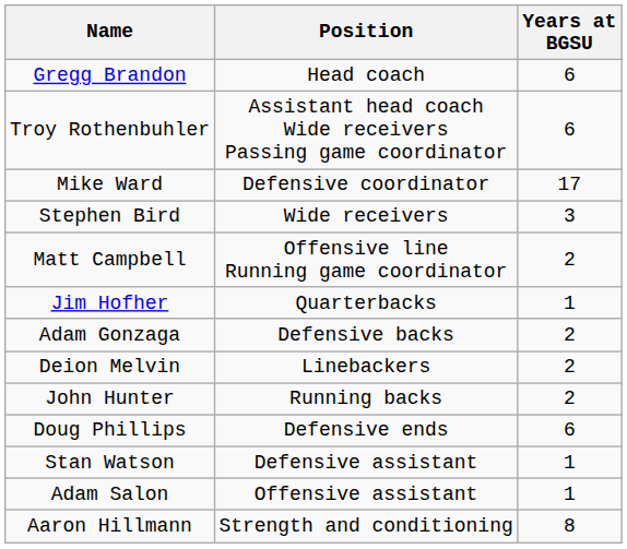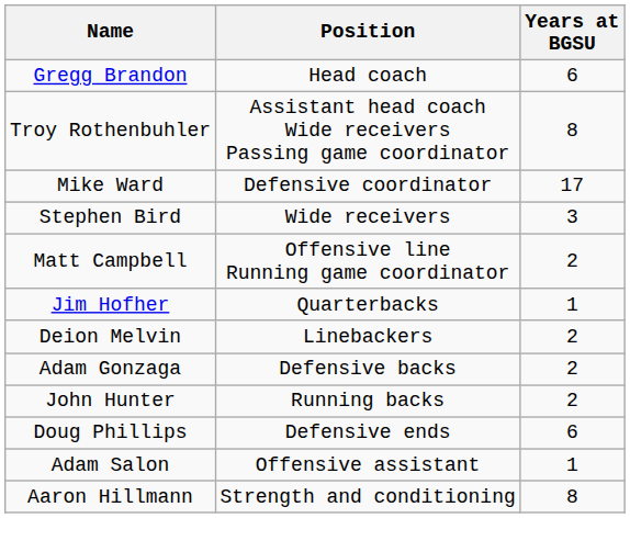Troy Rothenbuhler | Years at BGSU: 6 -> 8
rows swapped: Adam Gonzaga <-> Deion Melvin
- row: Stan Watson | Defensive assistant | 1
